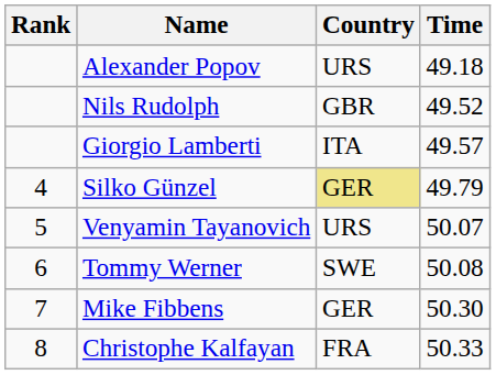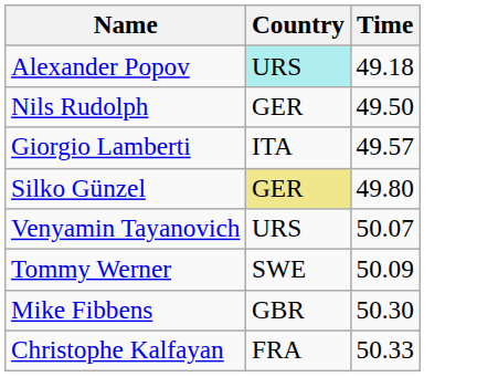- column: Rank | 4 | 5 | 6 | 7 | 8
Alexander Popov | Country: no background -> paleturquoise background
Nils Rudolph | Country: GBR -> GER
Nils Rudolph | Time: 49.52 -> 49.50
Silko Günzel | Time: 49.79 -> 49.80
Tommy Werner | Time: 50.08 -> 50.09
Mike Fibbens | Country: GER -> GBR
